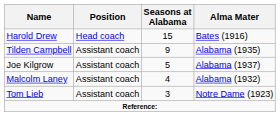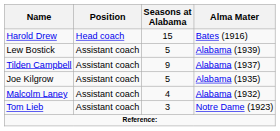+ row: Lew Bostick | Assistant coach | 5 | Alabama (1939)
Tilden Campbell | Alma Mater: Alabama (1935) -> Alabama (1937)
Joe Kilgrow | Alma Mater: Alabama (1937) -> Alabama (1935)
